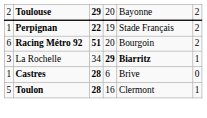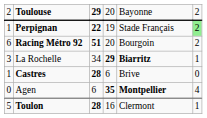Perpignan | column 6: no background -> lightgreen background
+ row: 0 | Agen | 6 | 35 | Montpellier | 4
